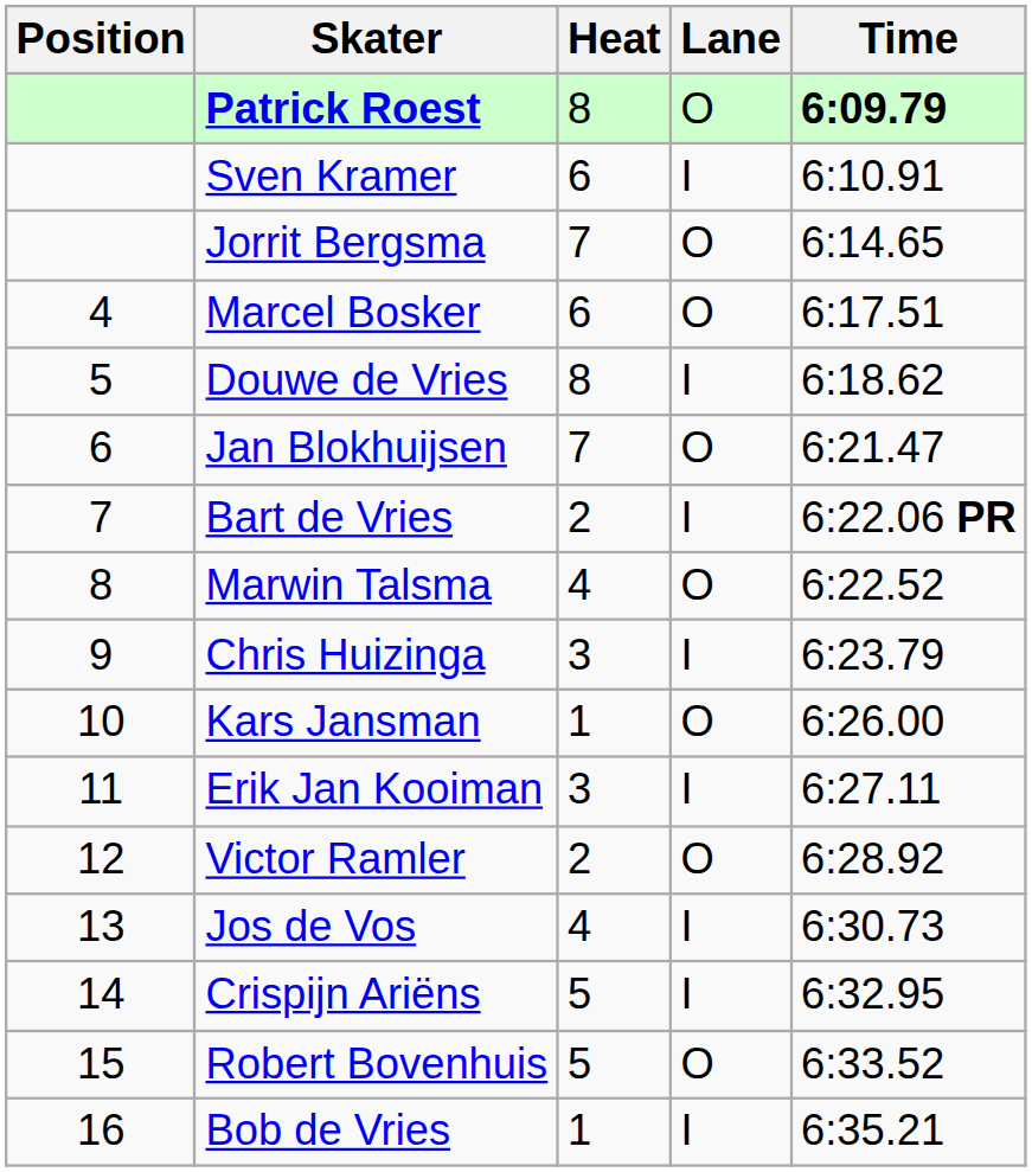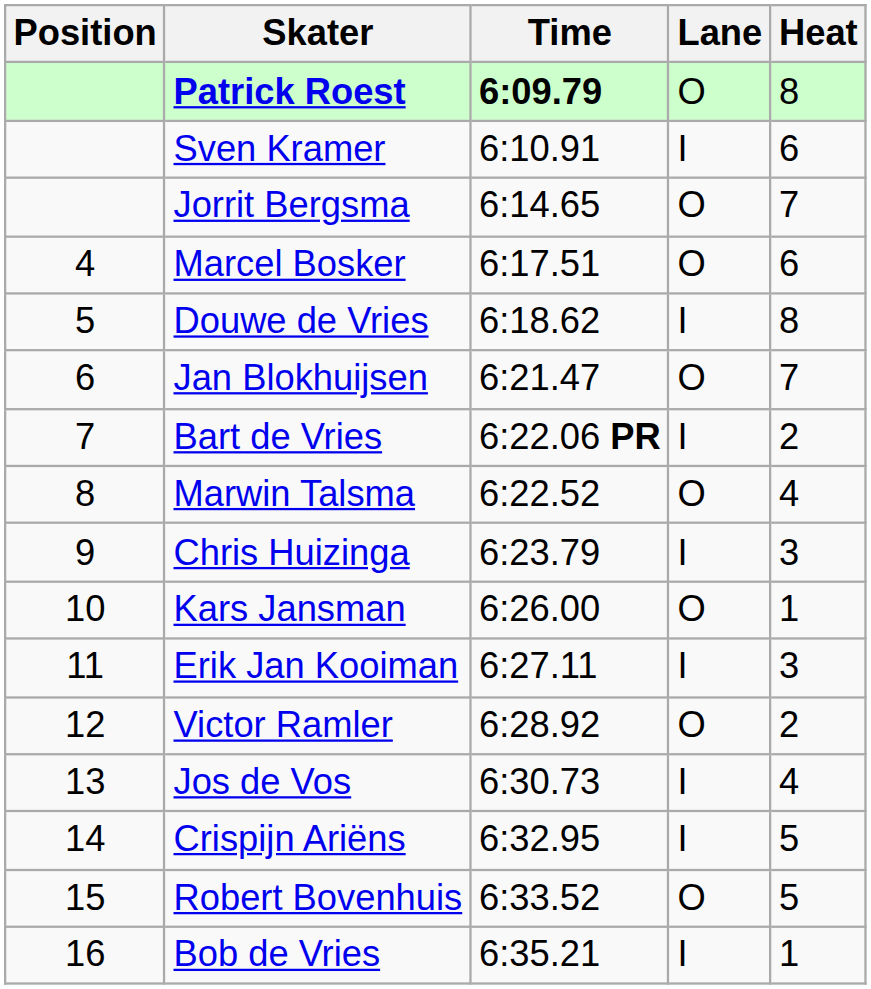columns swapped: Heat <-> Time
